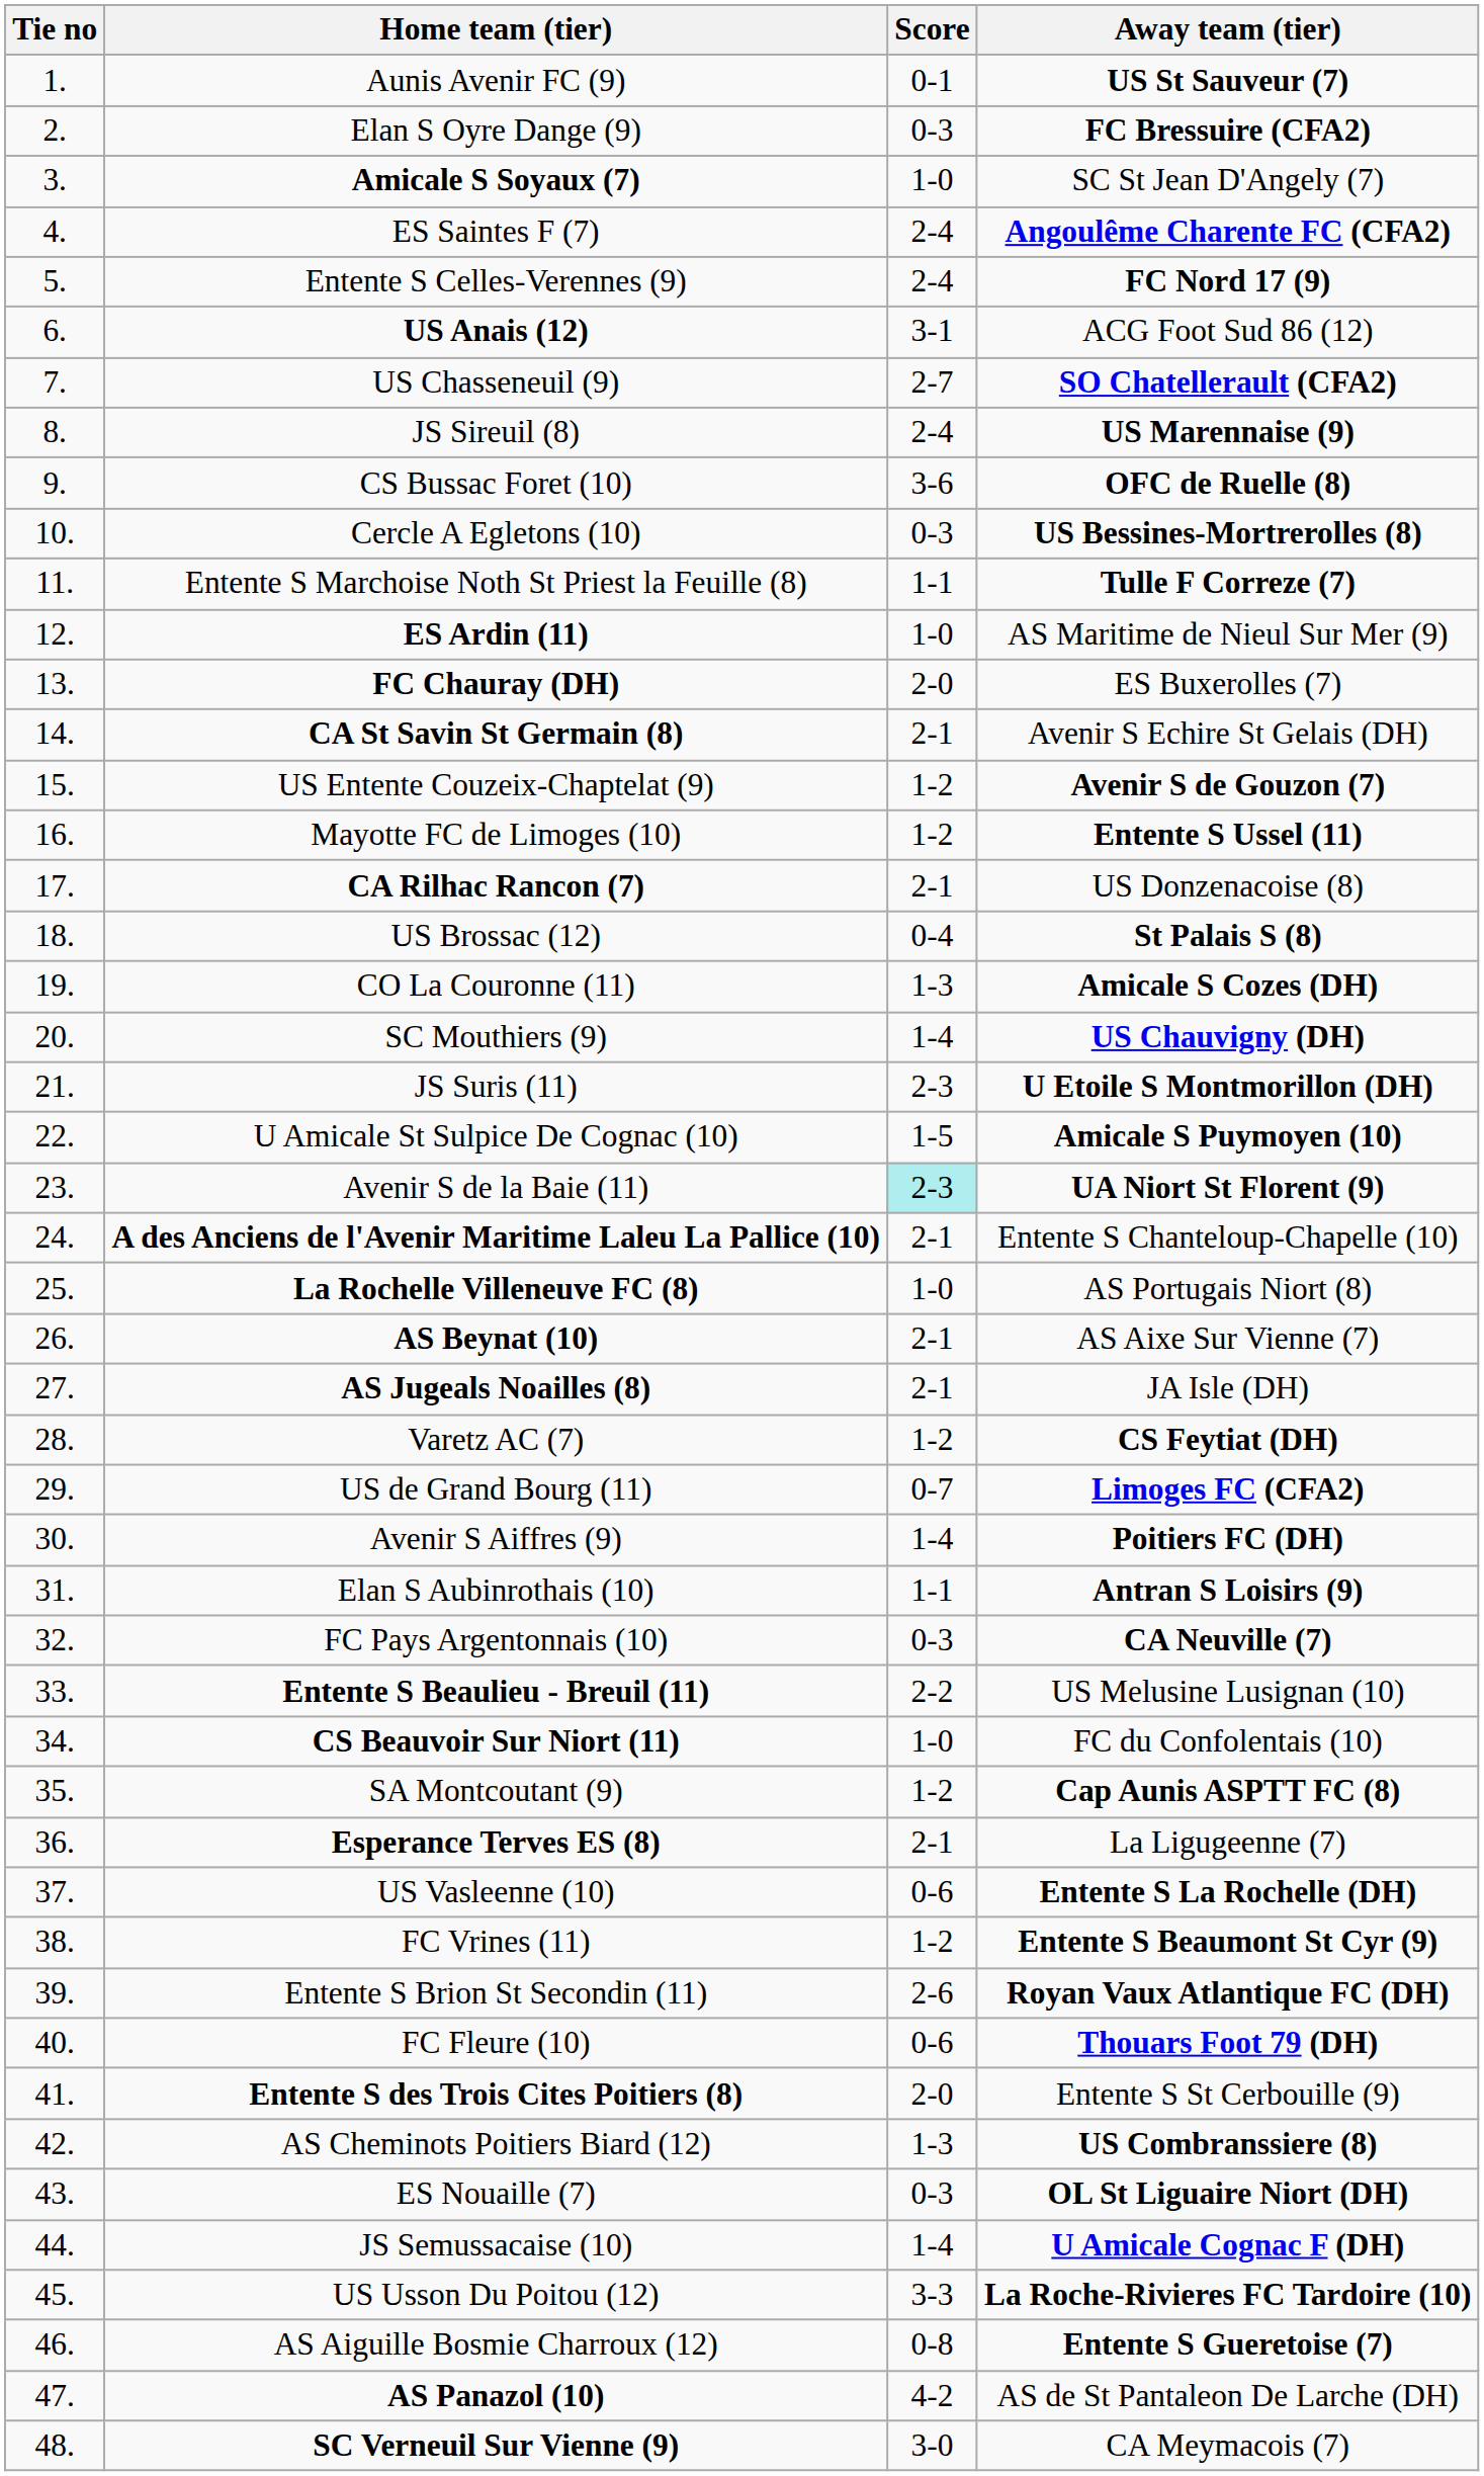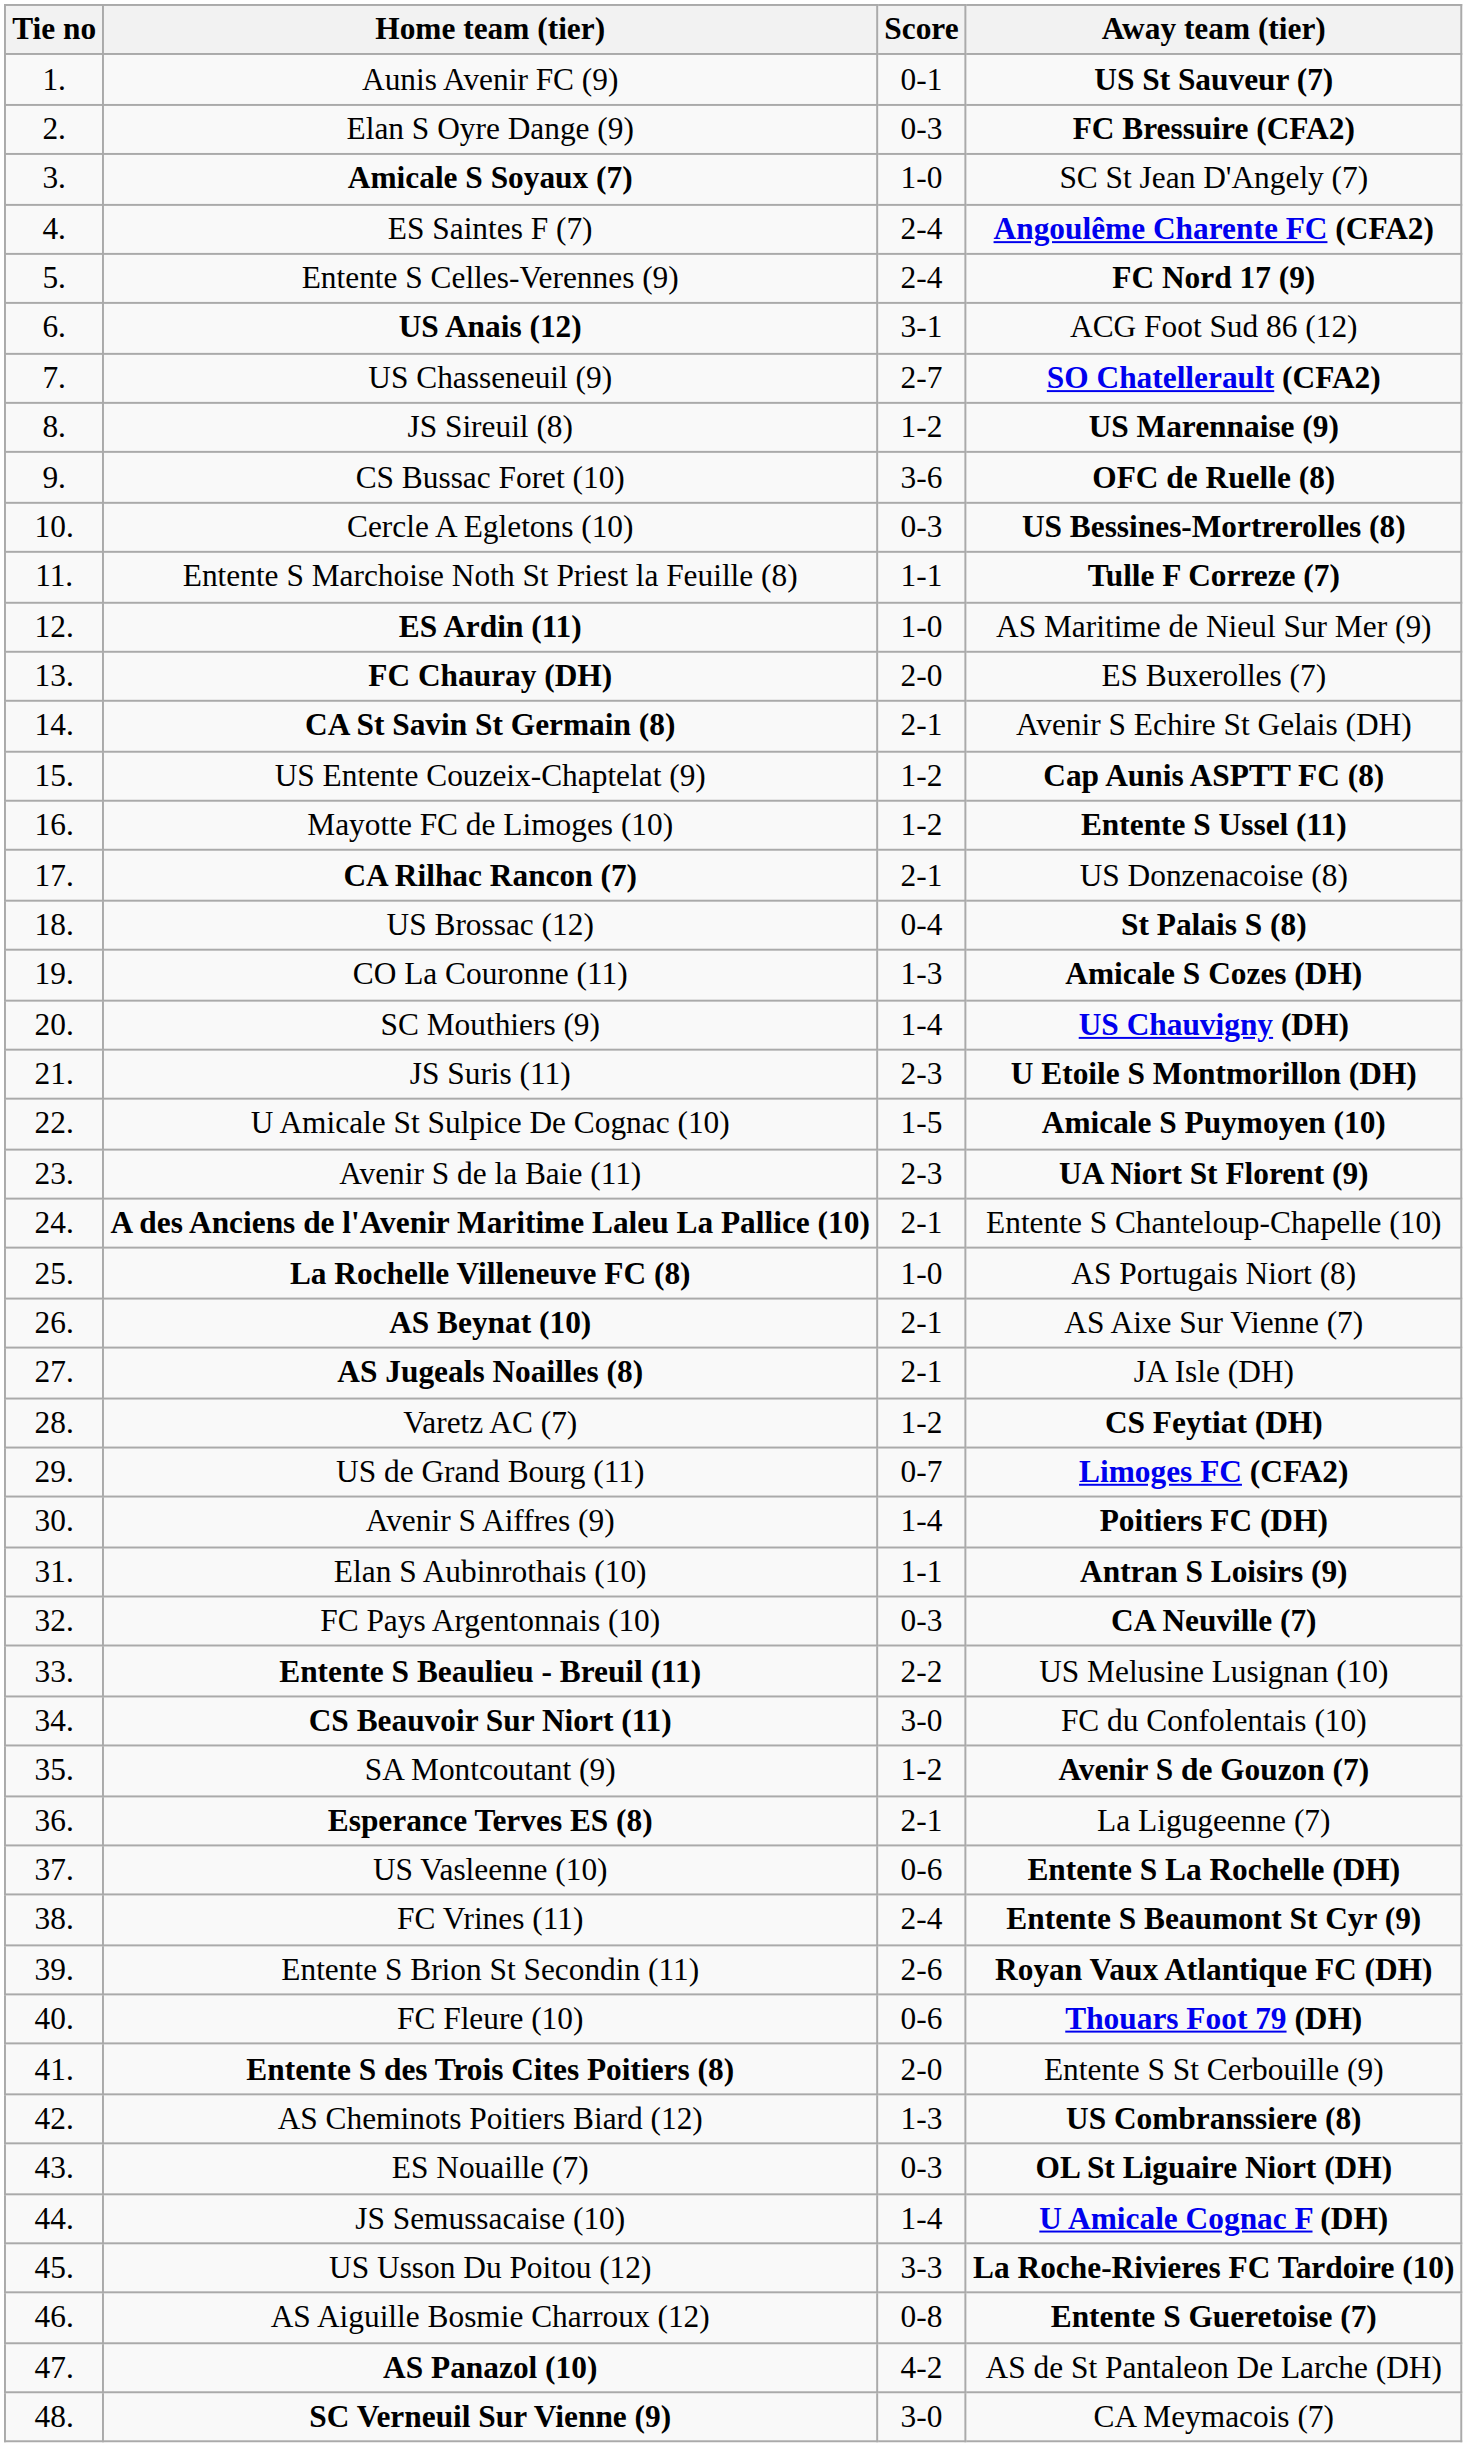JS Sireuil (8) | Score: 2-4 -> 1-2
US Entente Couzeix-Chaptelat (9) | Away team (tier): Avenir S de Gouzon (7) -> Cap Aunis ASPTT FC (8)
Avenir S de la Baie (11) | Score: paleturquoise background -> no background
CS Beauvoir Sur Niort (11) | Score: 1-0 -> 3-0
SA Montcoutant (9) | Away team (tier): Cap Aunis ASPTT FC (8) -> Avenir S de Gouzon (7)
FC Vrines (11) | Score: 1-2 -> 2-4
